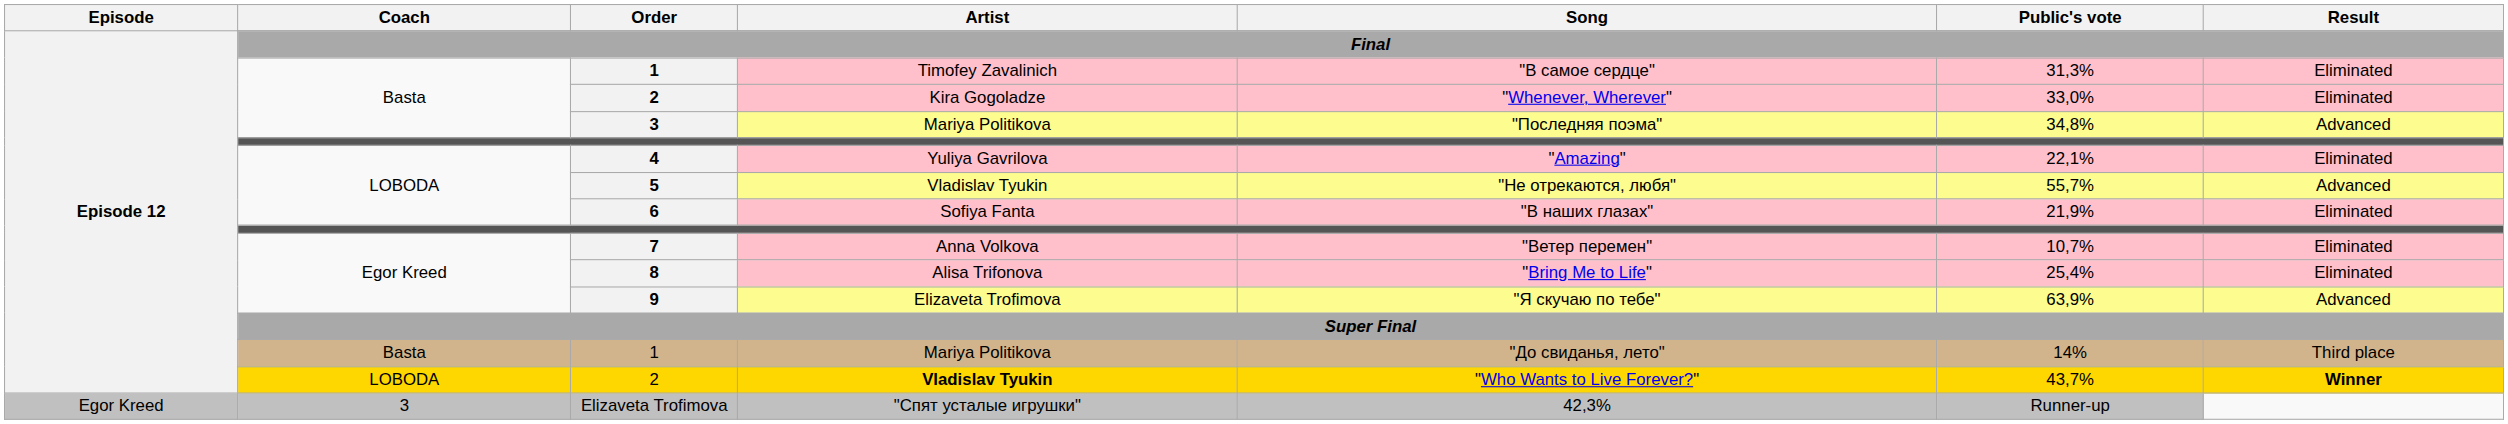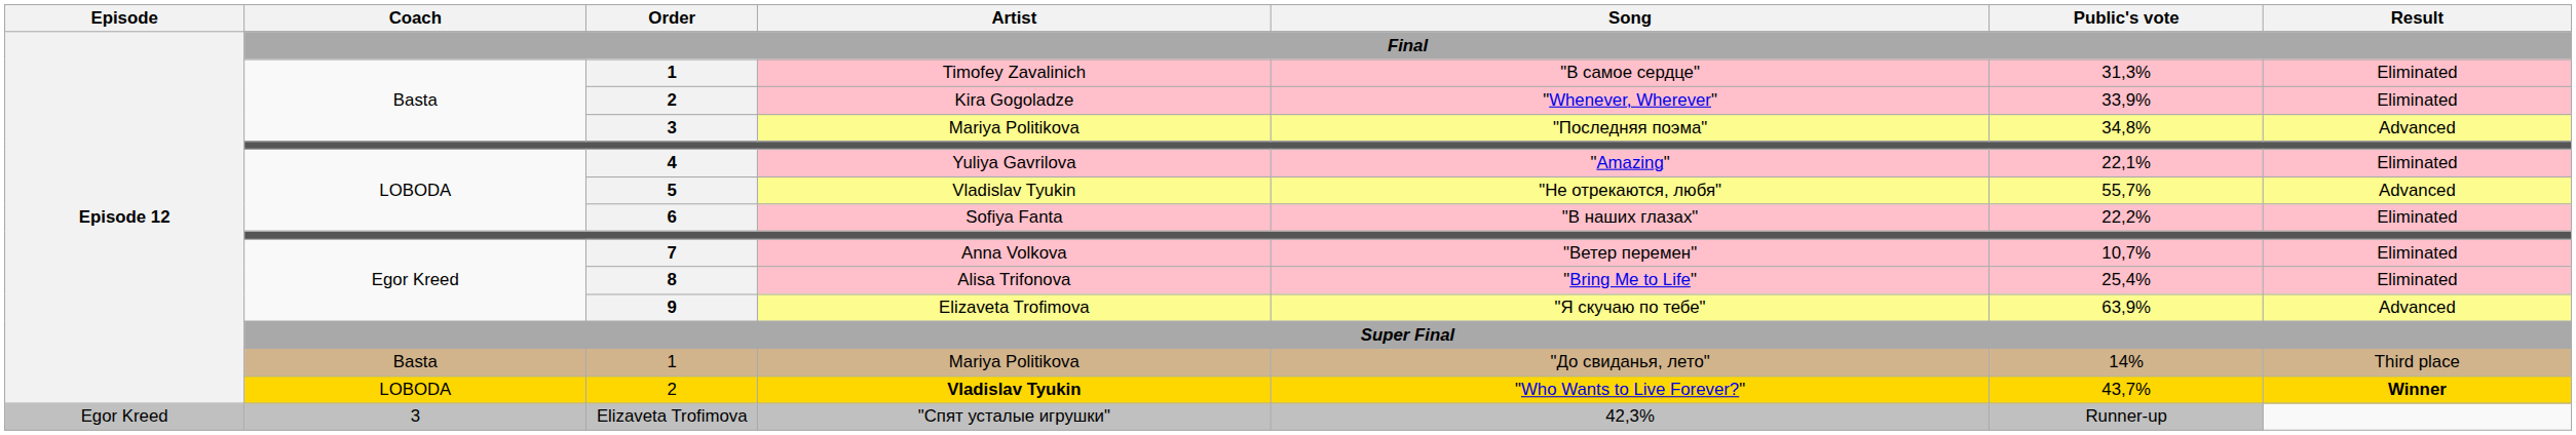2 / Kira Gogoladze | Public's vote: 33,0% -> 33,9%
6 | Public's vote: 21,9% -> 22,2%
